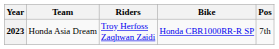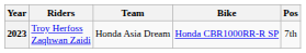columns swapped: Team <-> Riders
